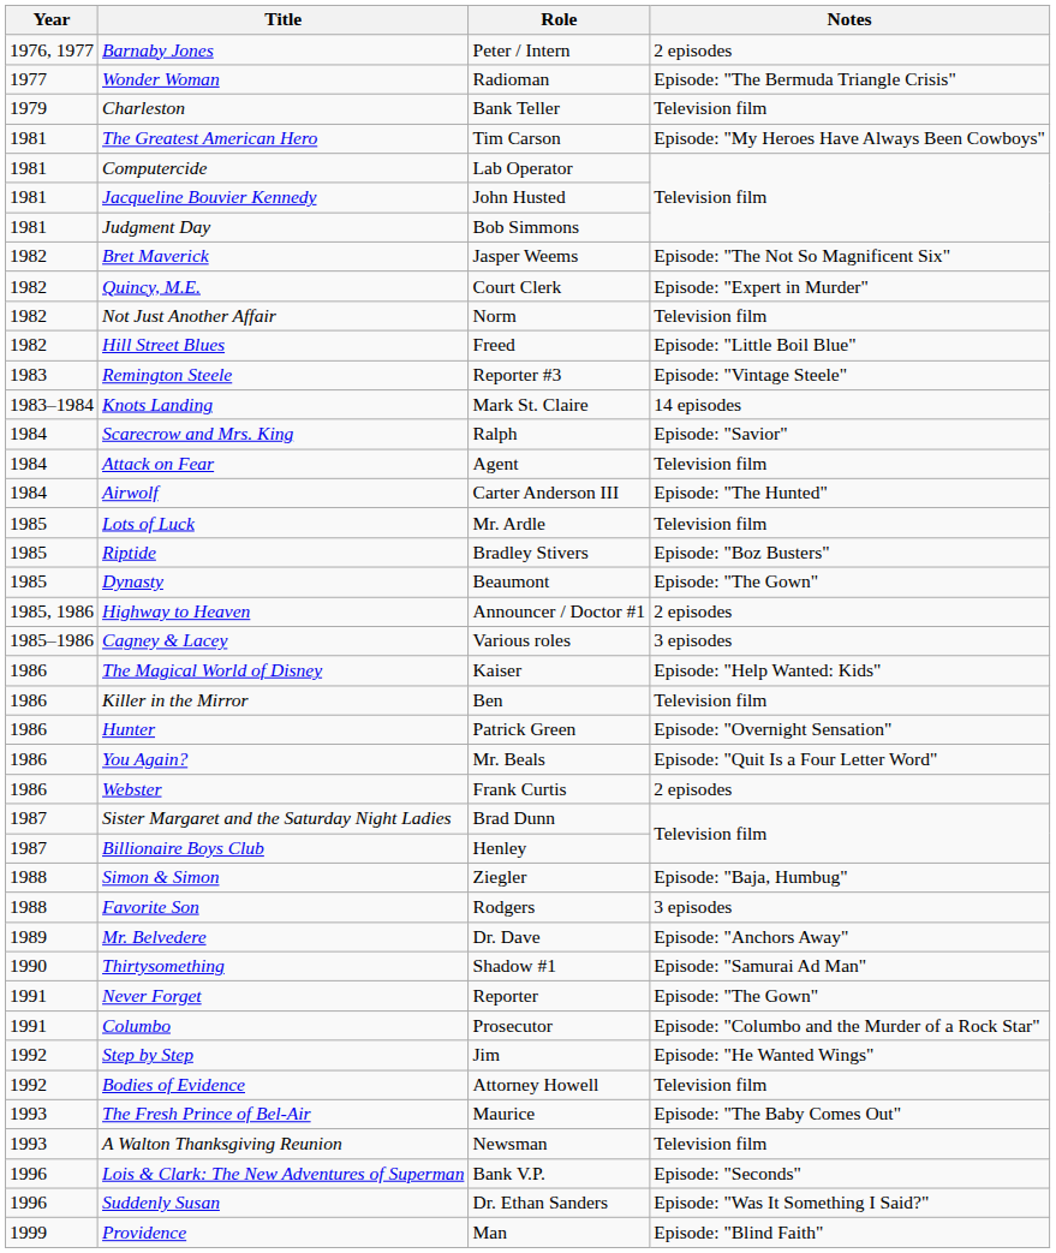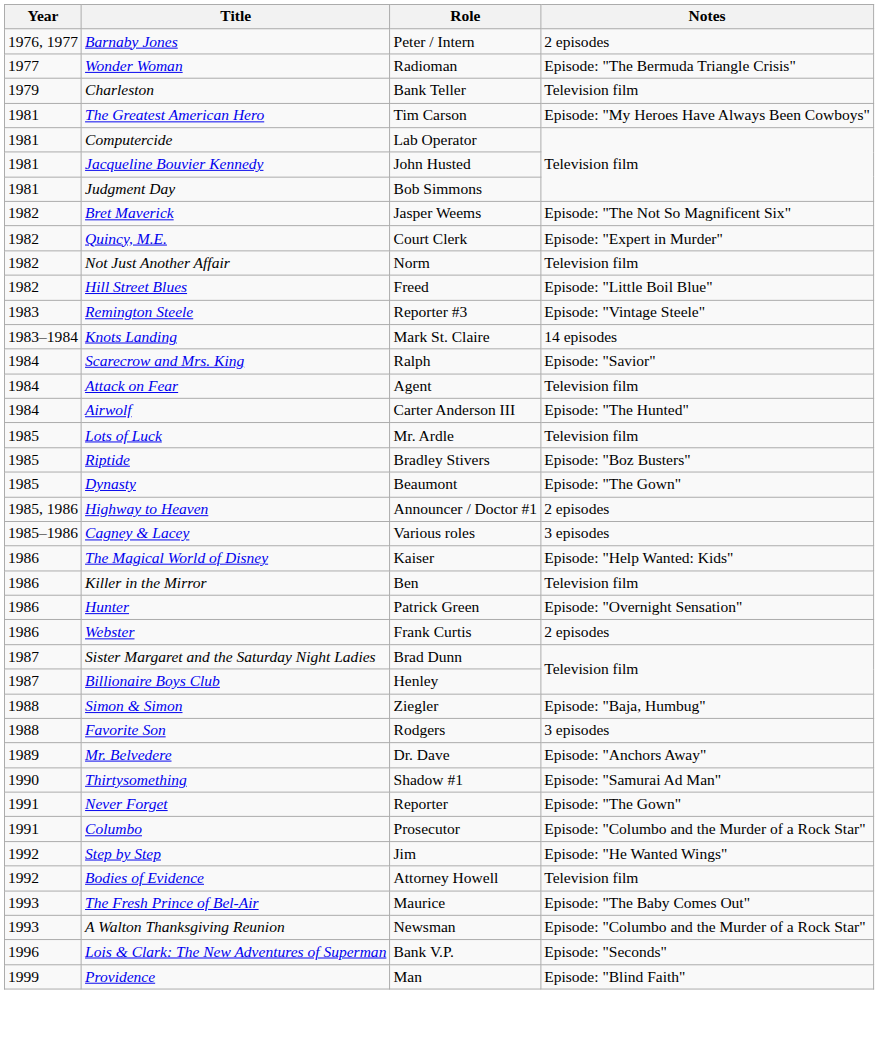- row: 1986 | You Again? | Mr. Beals | Episode: "Quit Is a Four Letter Word"
A Walton Thanksgiving Reunion | Notes: Television film -> Episode: "Columbo and the Murder of a Rock Star"
- row: 1996 | Suddenly Susan | Dr. Ethan Sanders | Episode: "Was It Something I Said?"
